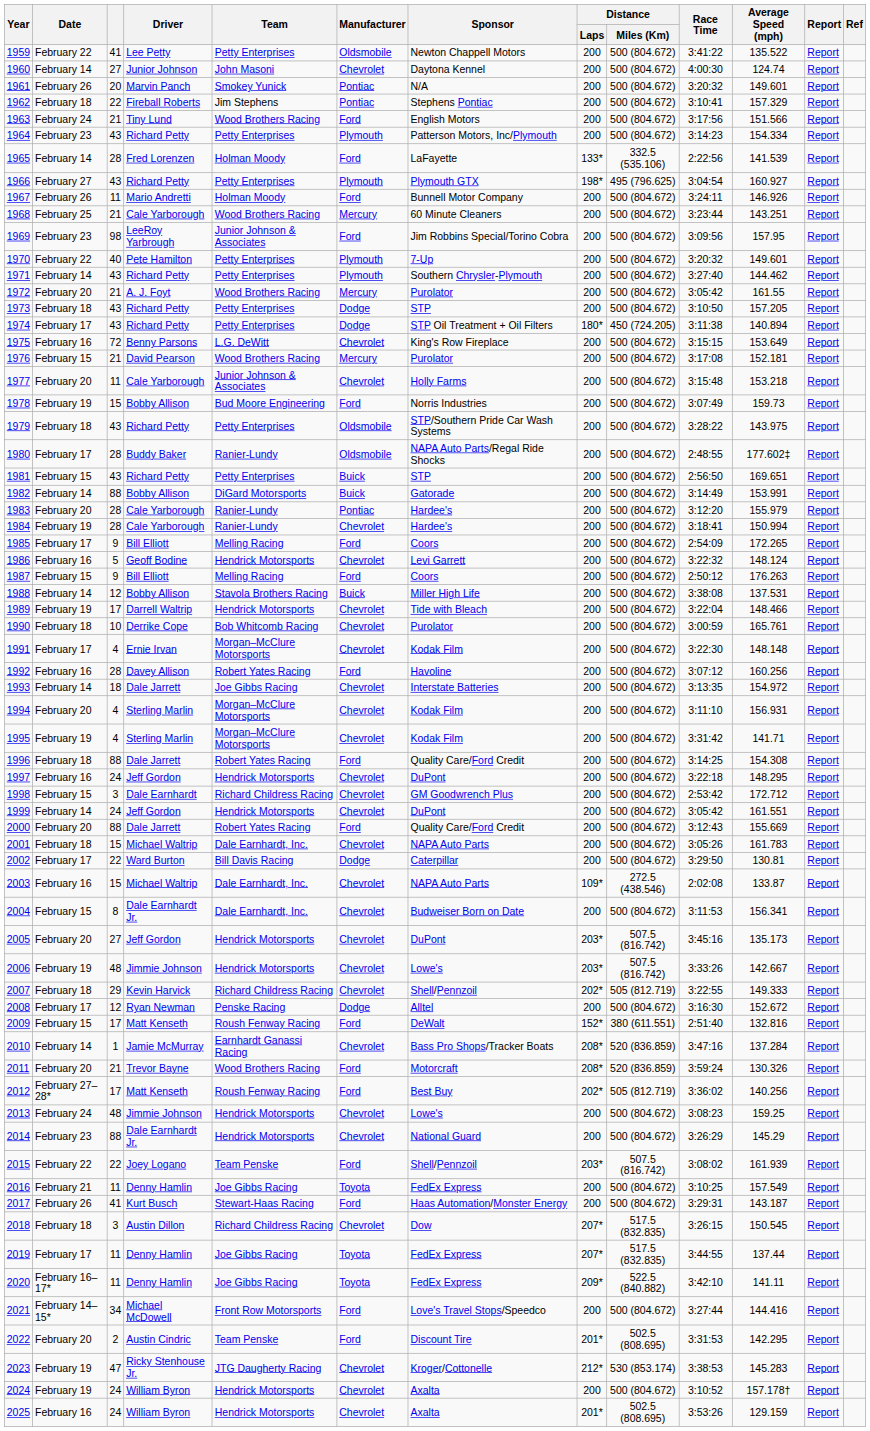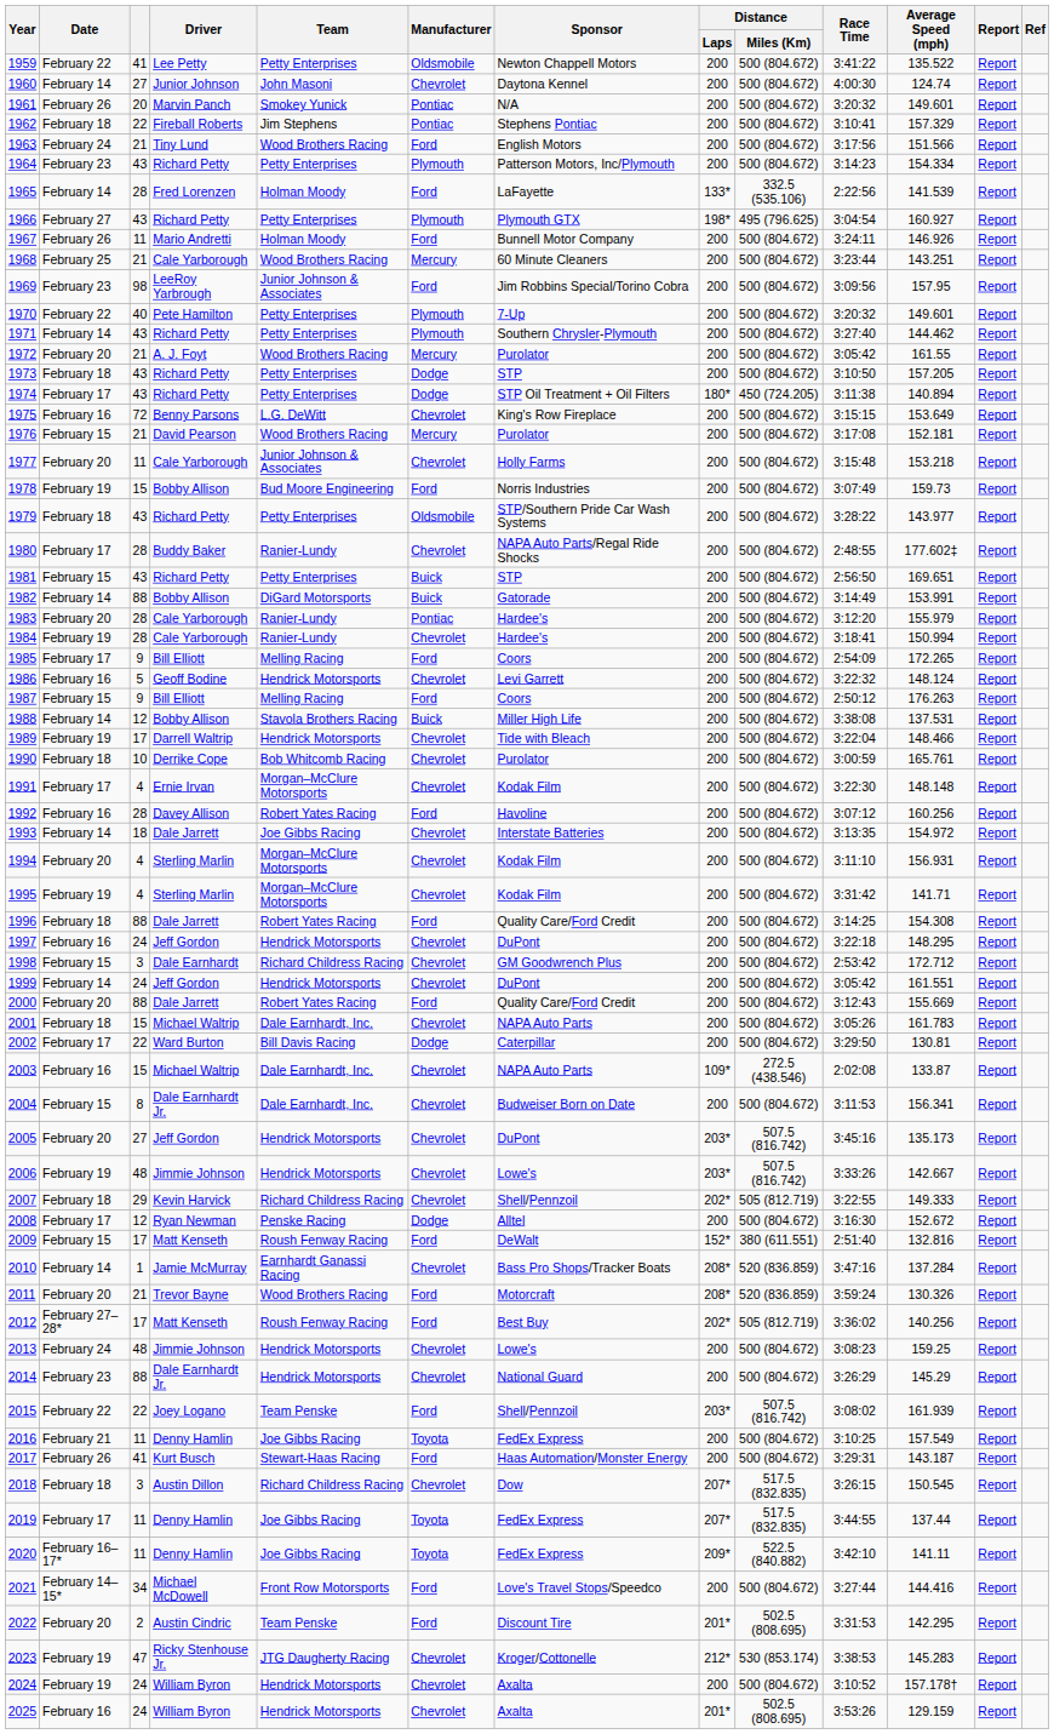1979 | Average Speed (mph): 143.975 -> 143.977
1980 | Manufacturer: Oldsmobile -> Chevrolet
